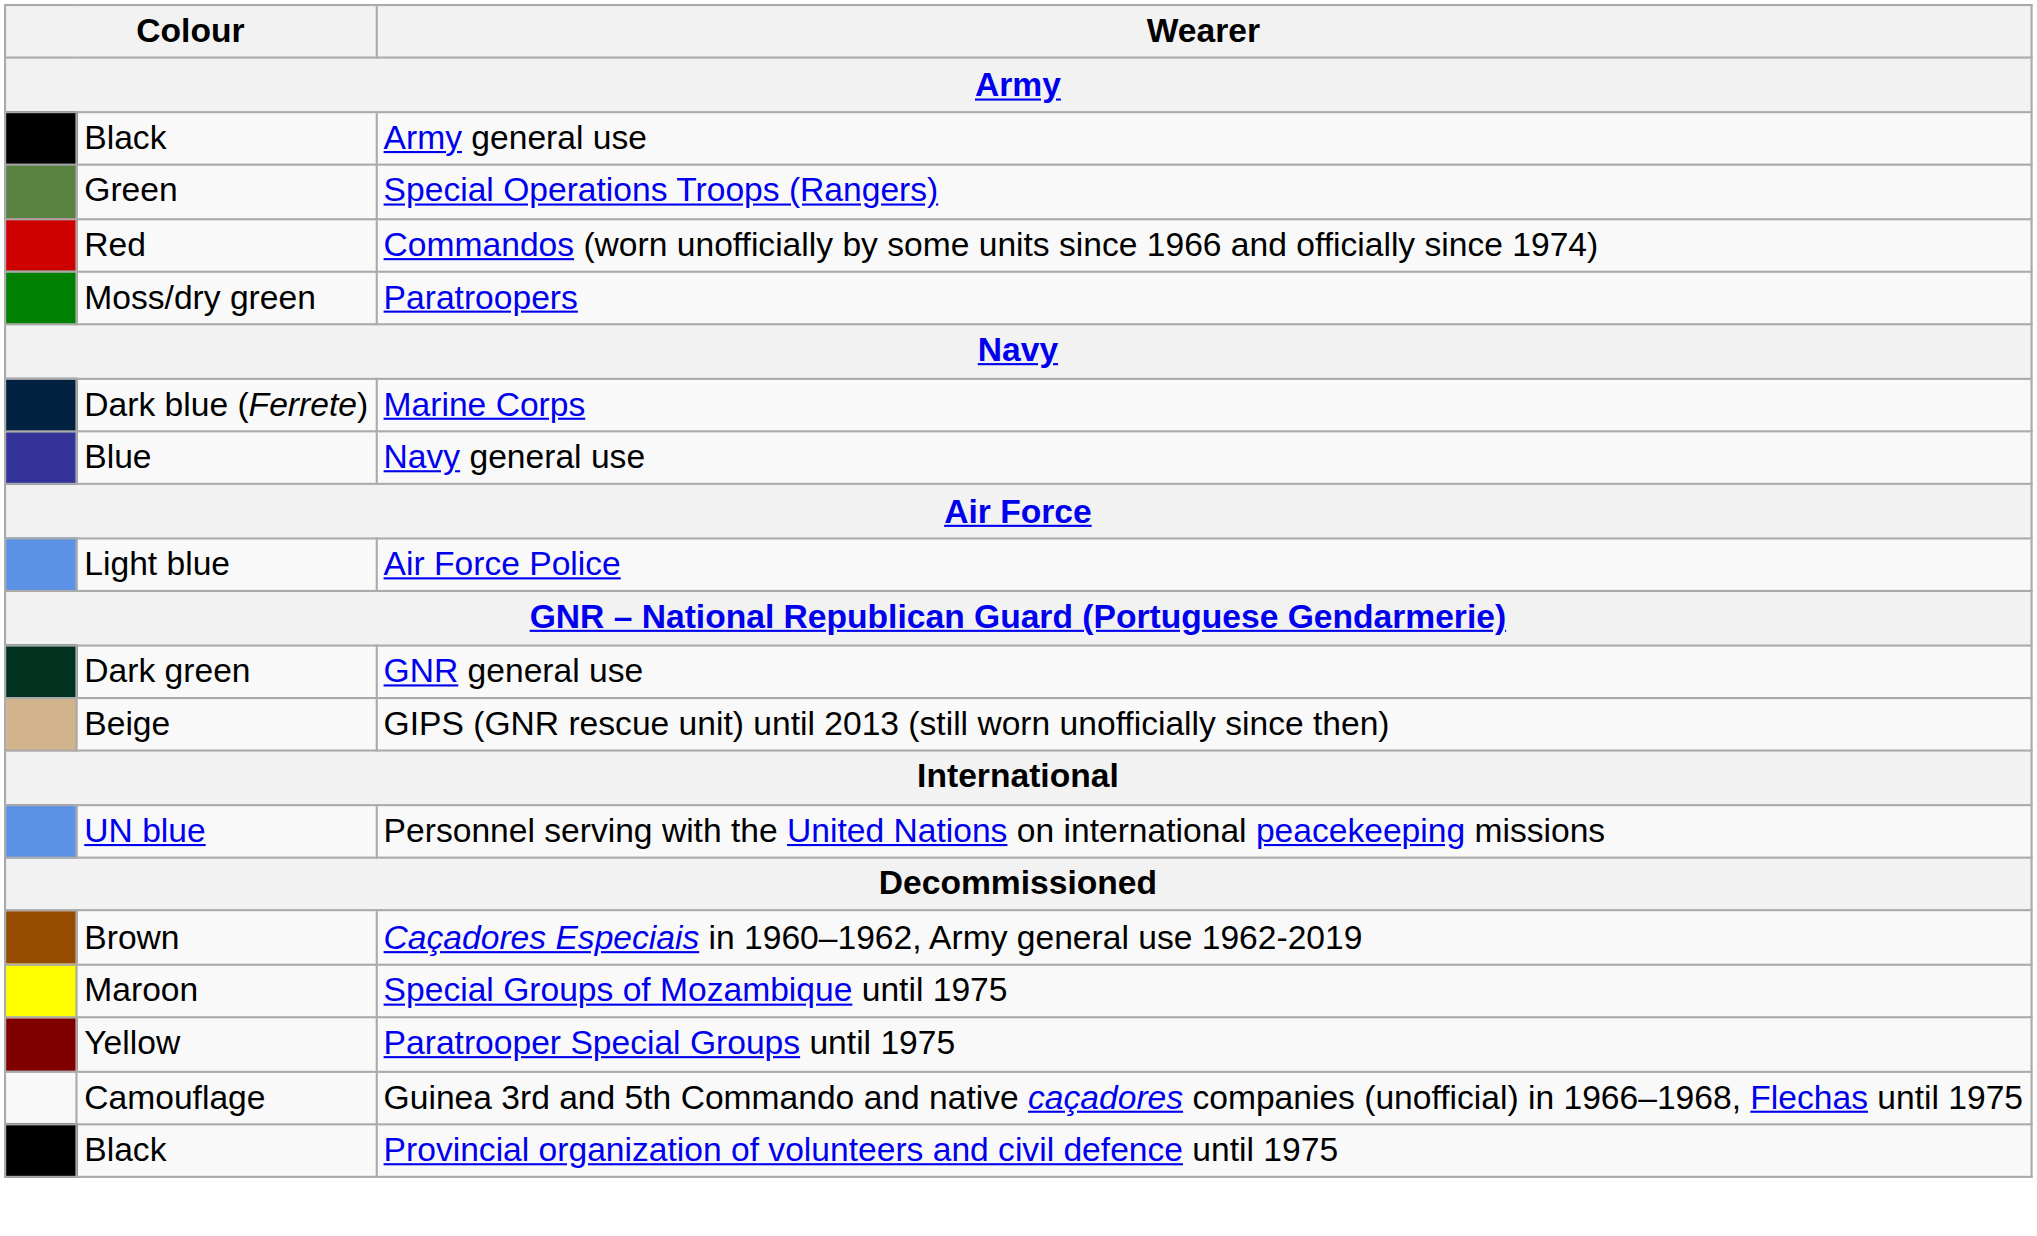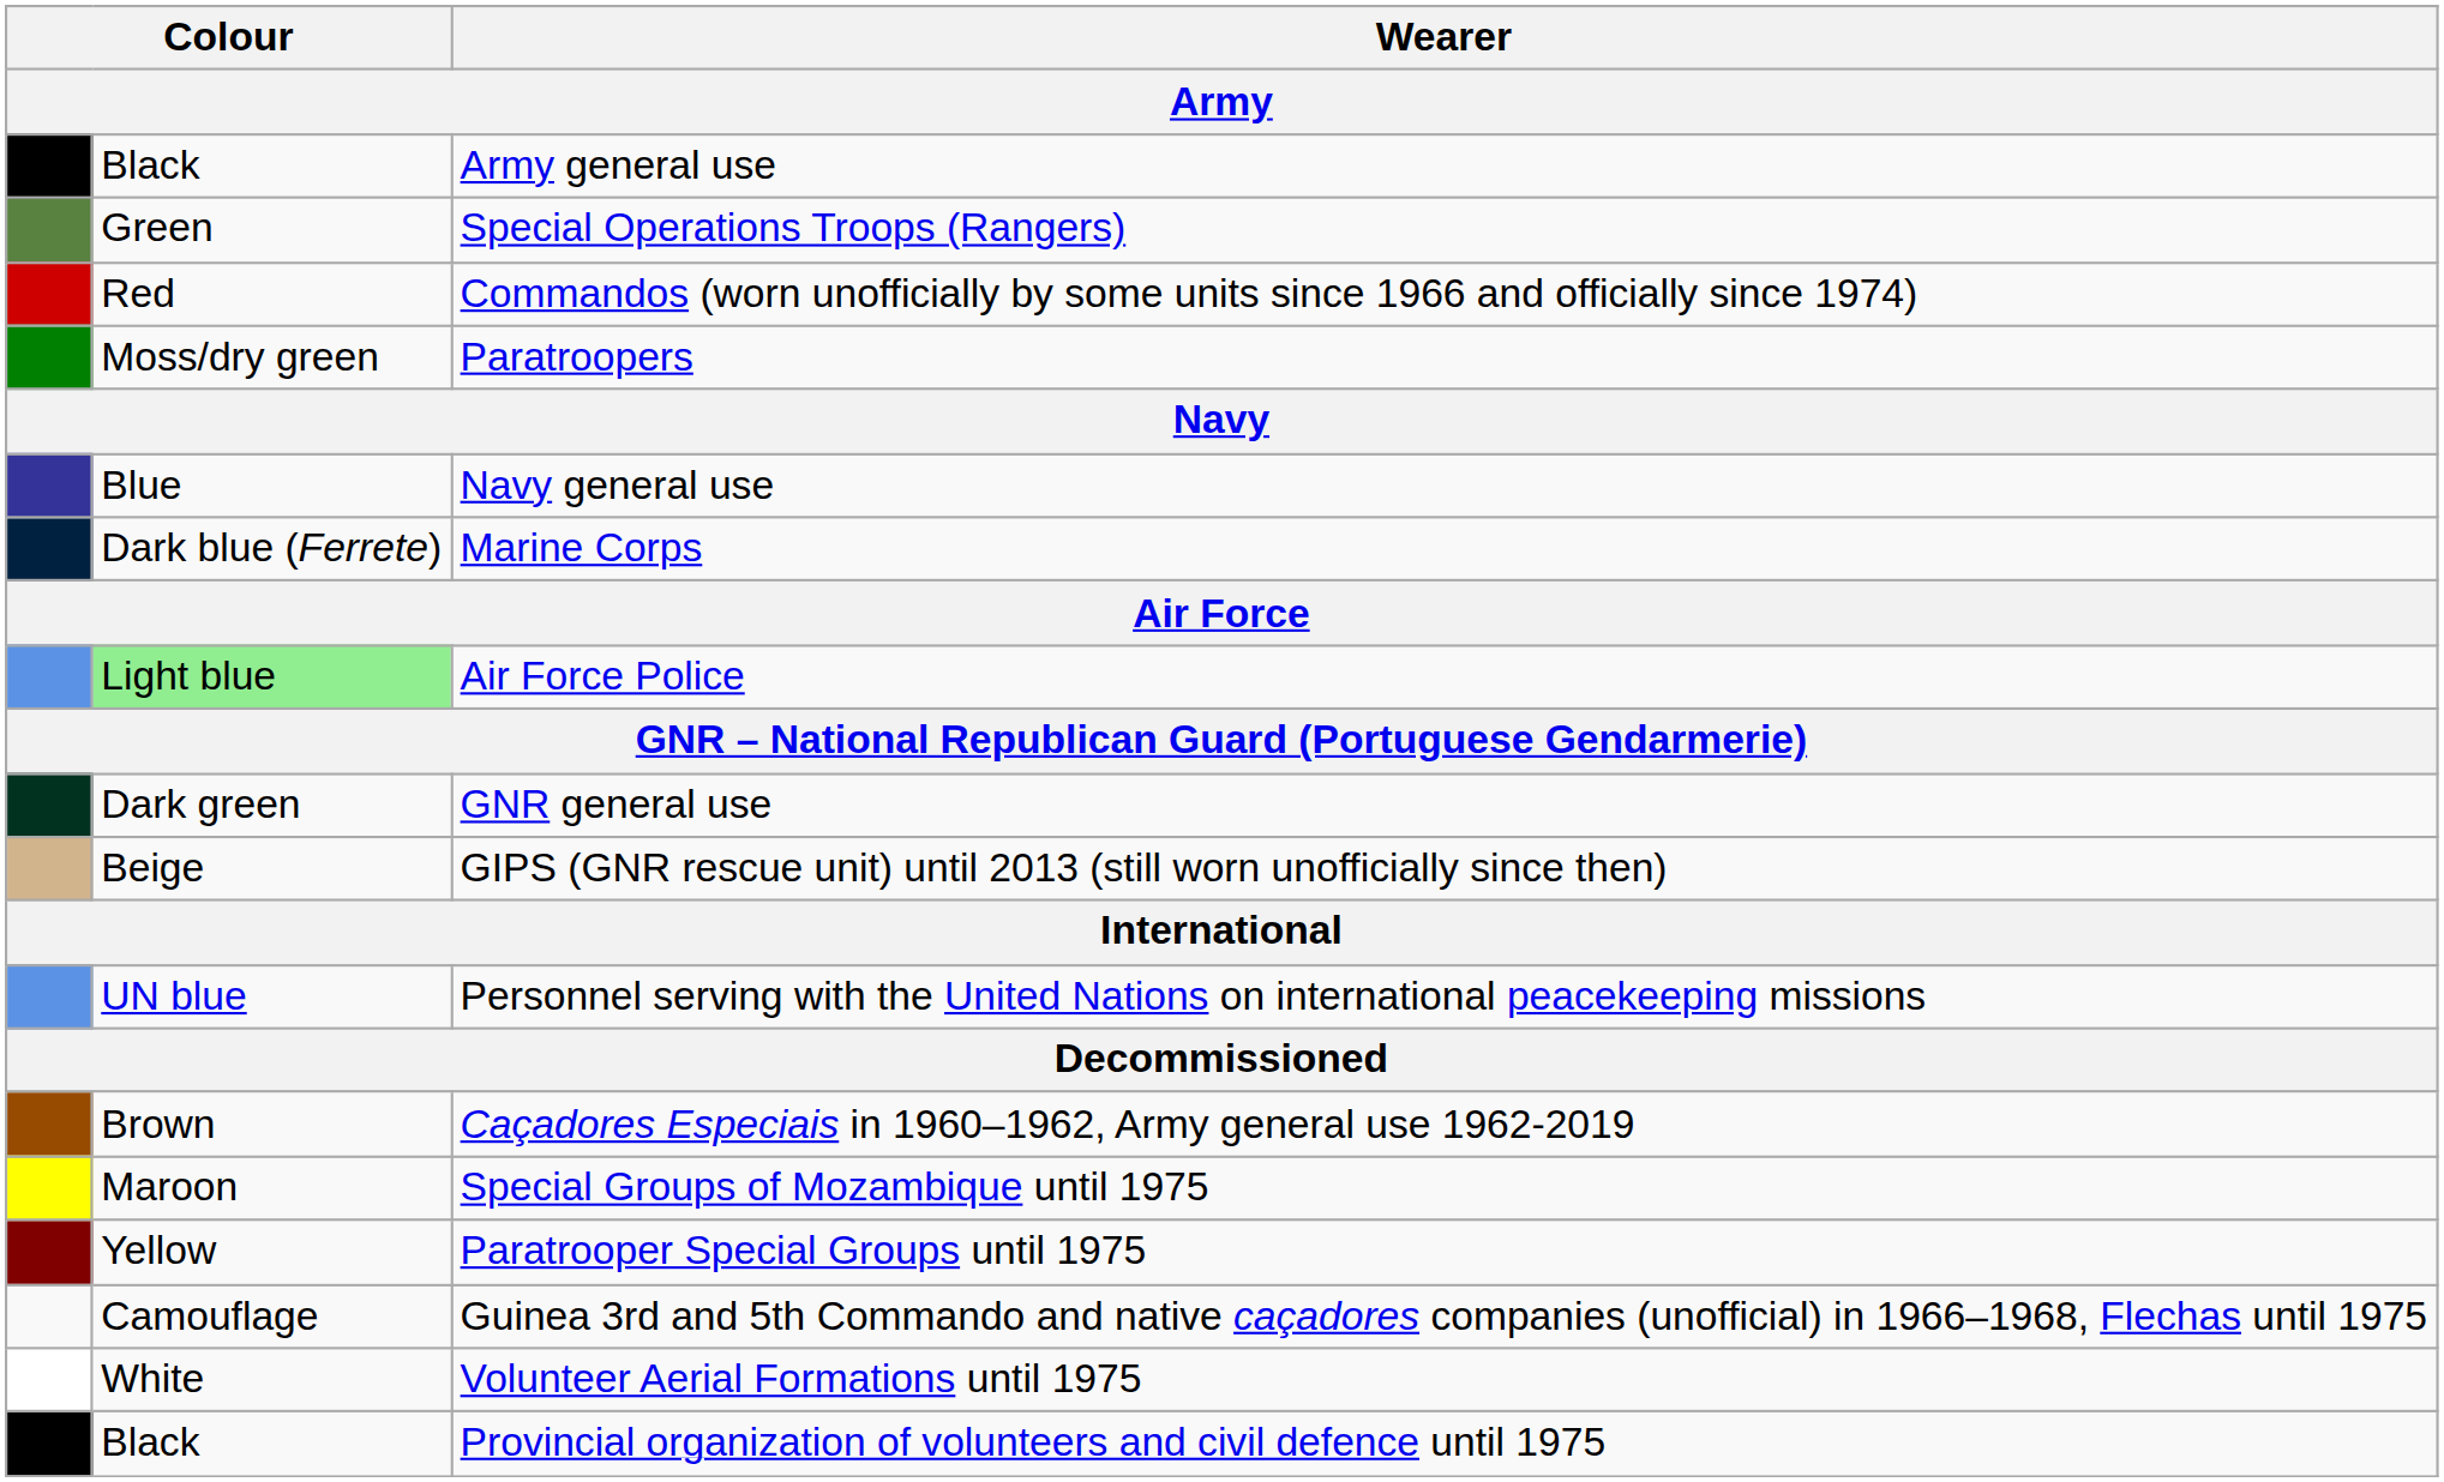rows swapped: Navy general use <-> Marine Corps
Air Force Police | column 2: no background -> lightgreen background
+ row: White | Volunteer Aerial Formations until 1975
